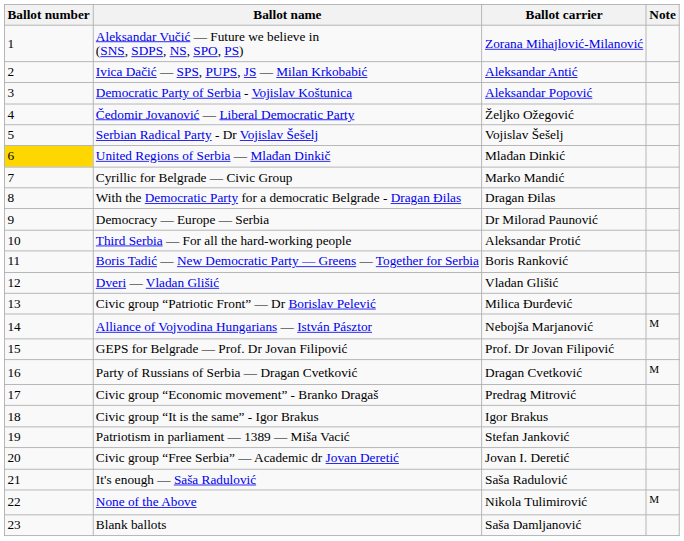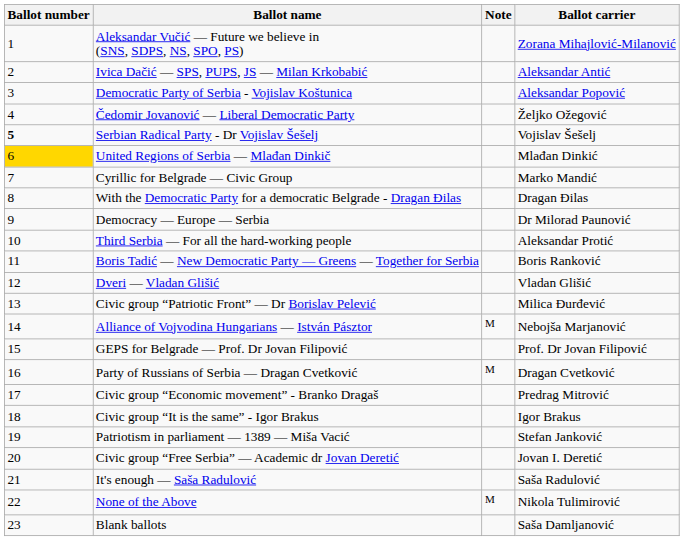columns swapped: Ballot carrier <-> Note
Serbian Radical Party - Dr Vojislav Šešelj | Ballot number: normal -> bold
